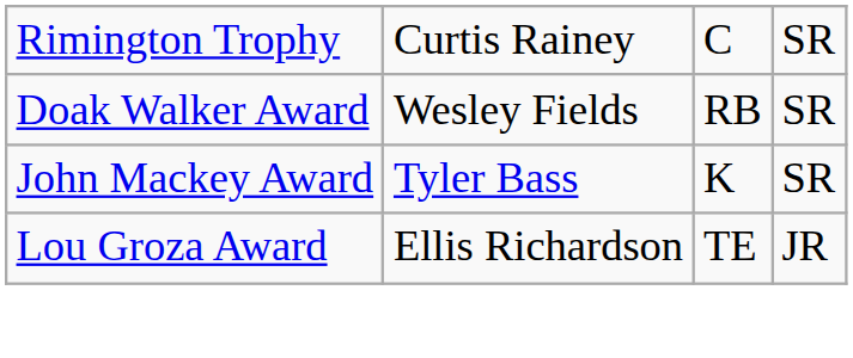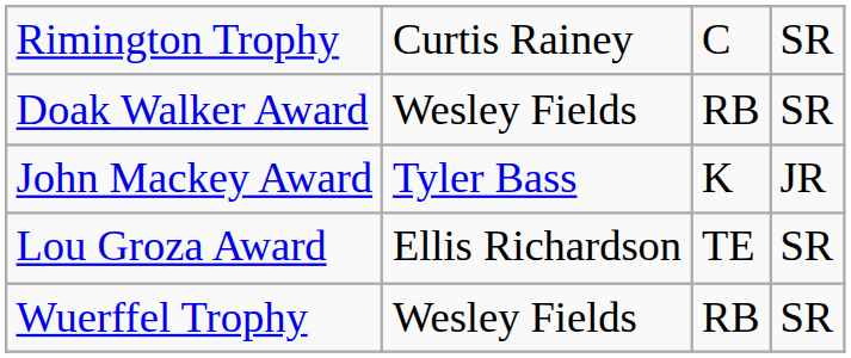John Mackey Award | column 4: SR -> JR
Lou Groza Award | column 4: JR -> SR
+ row: Wuerffel Trophy | Wesley Fields | RB | SR
